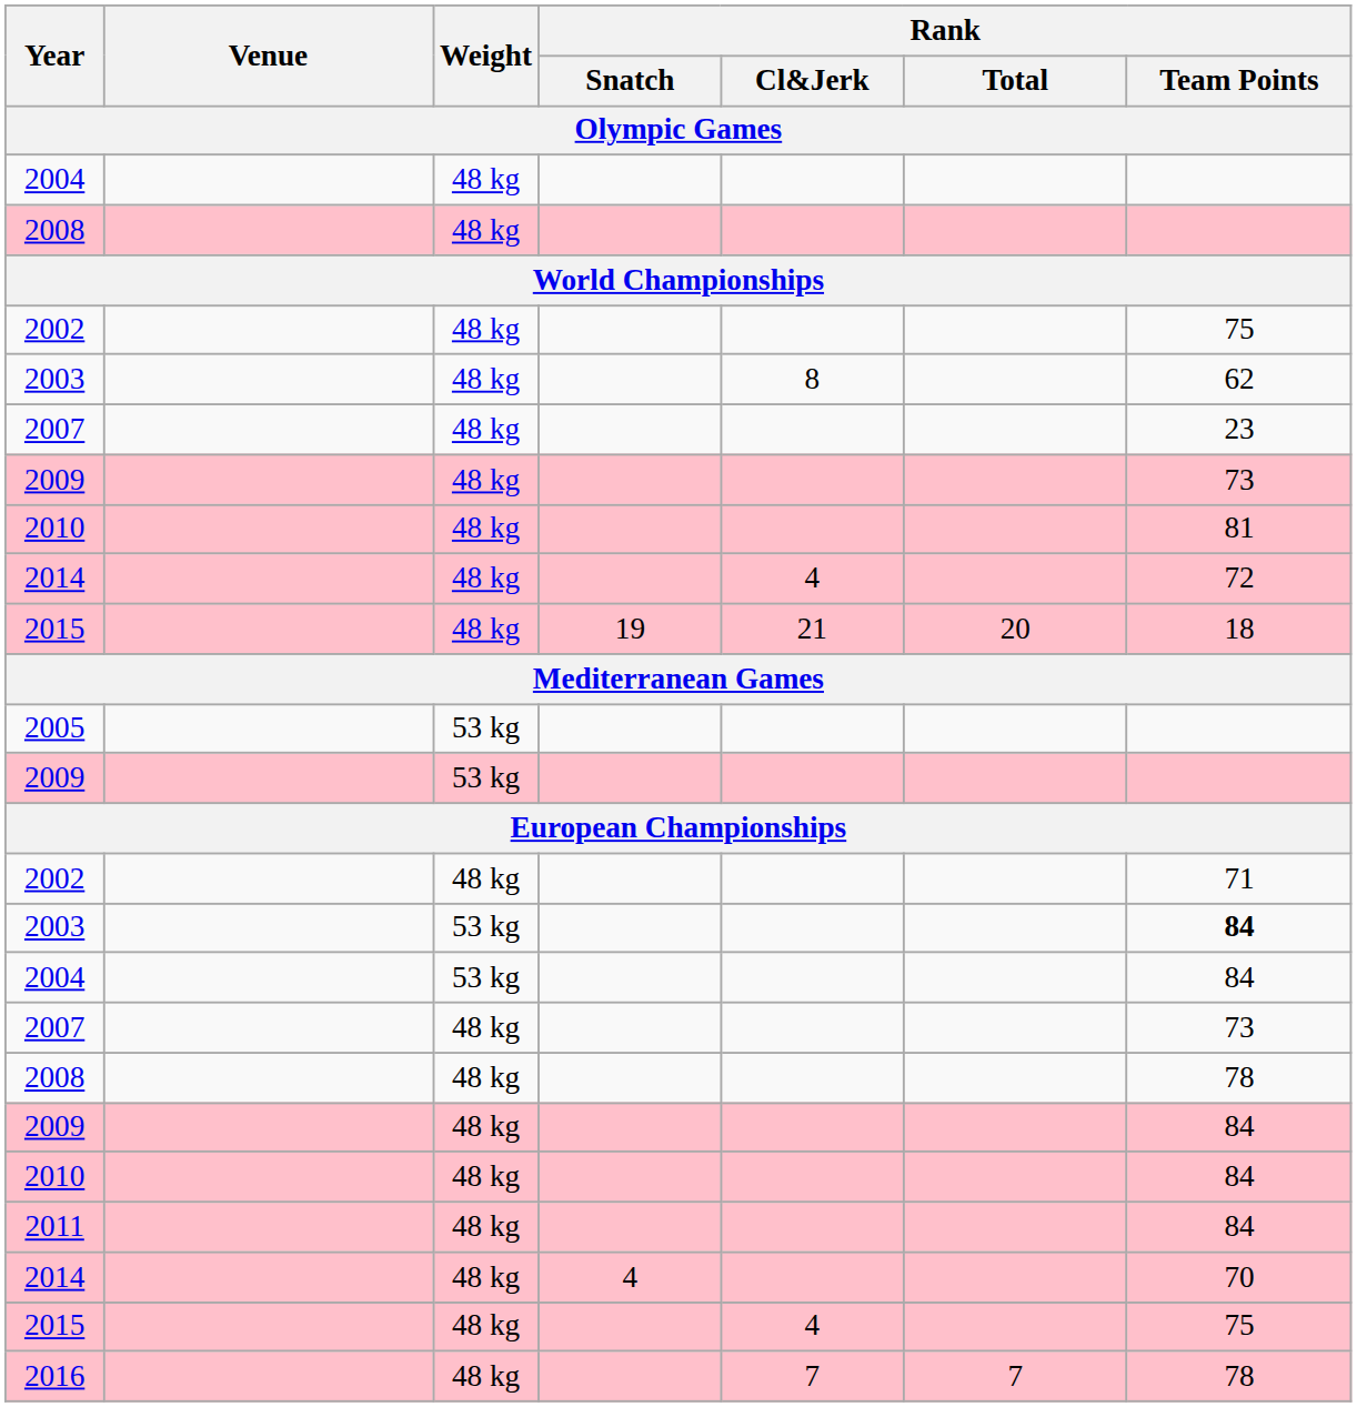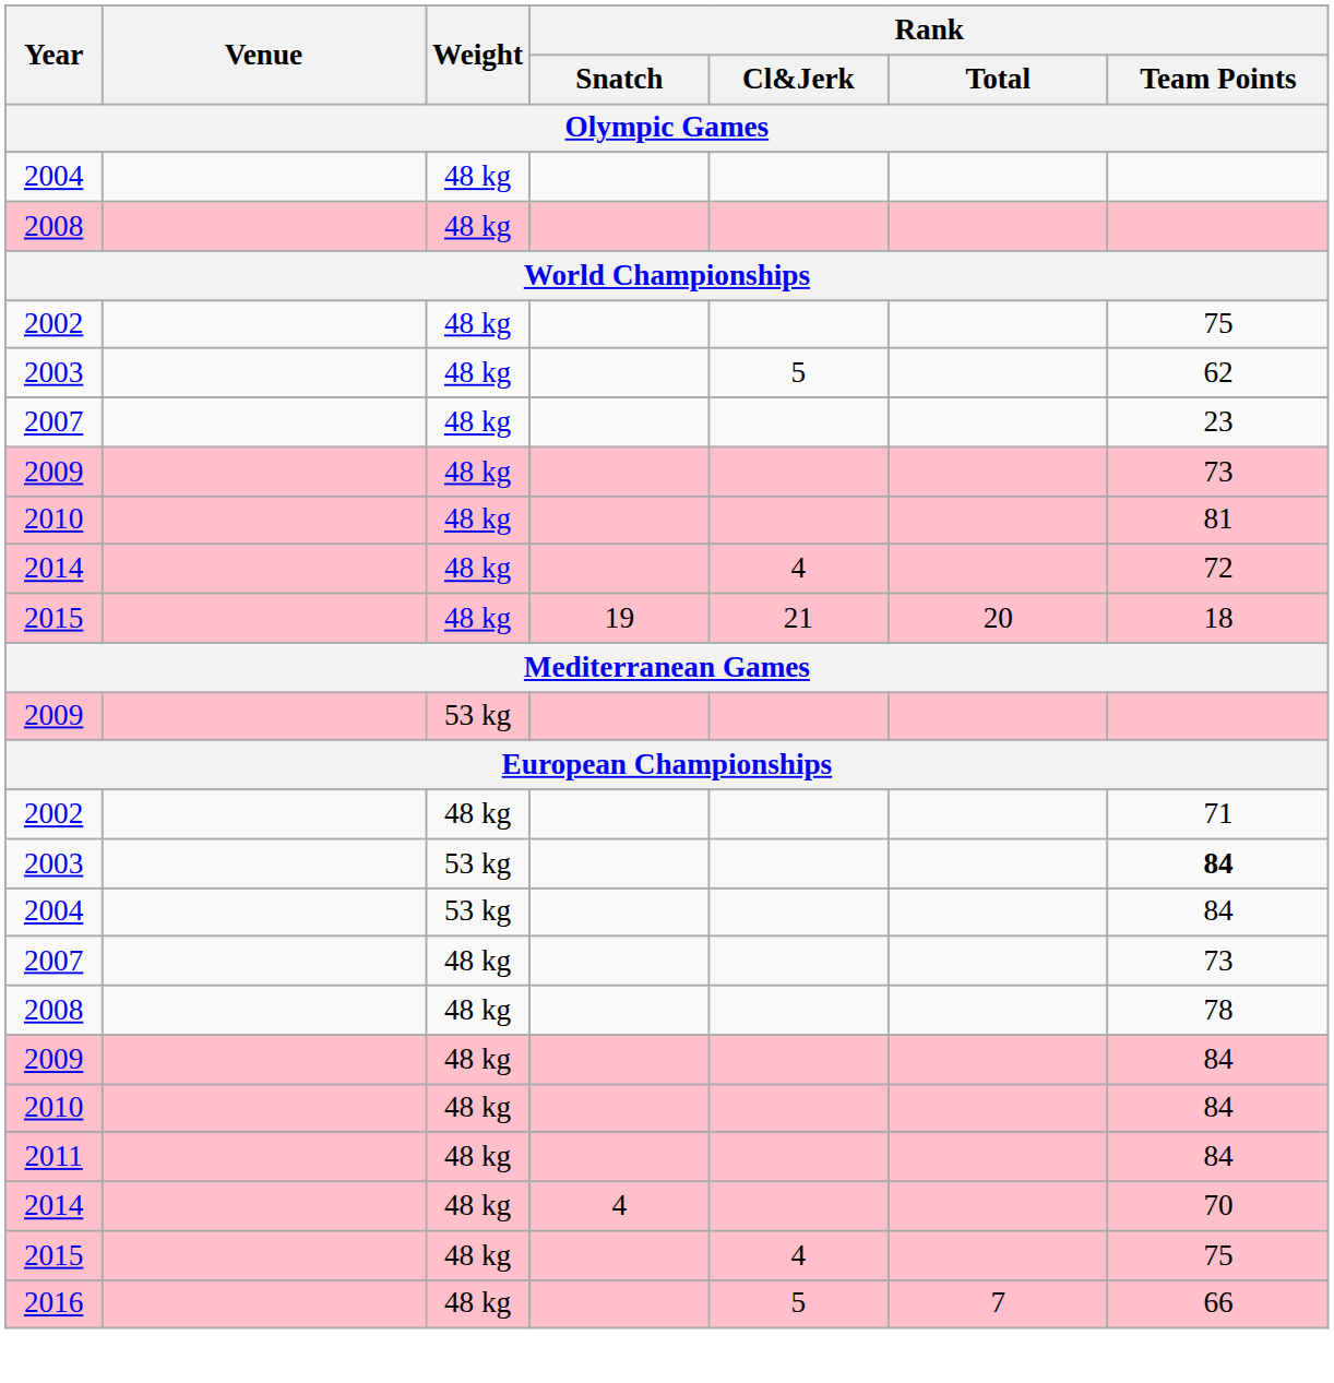2003 / 48 kg | Rank / Cl&Jerk: 8 -> 5
- row: 2005 | 53 kg
2016 | Rank / Cl&Jerk: 7 -> 5
2016 | Rank / Team Points: 78 -> 66
